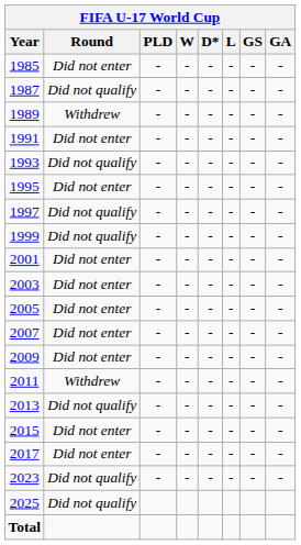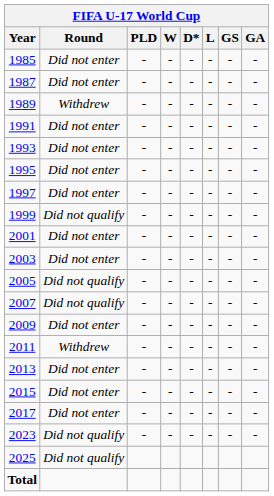1987 | Round: Did not qualify -> Did not enter
1993 | Round: Did not qualify -> Did not enter
1997 | Round: Did not qualify -> Did not enter
2005 | Round: Did not enter -> Did not qualify
2007 | Round: Did not enter -> Did not qualify
2013 | Round: Did not qualify -> Did not enter
